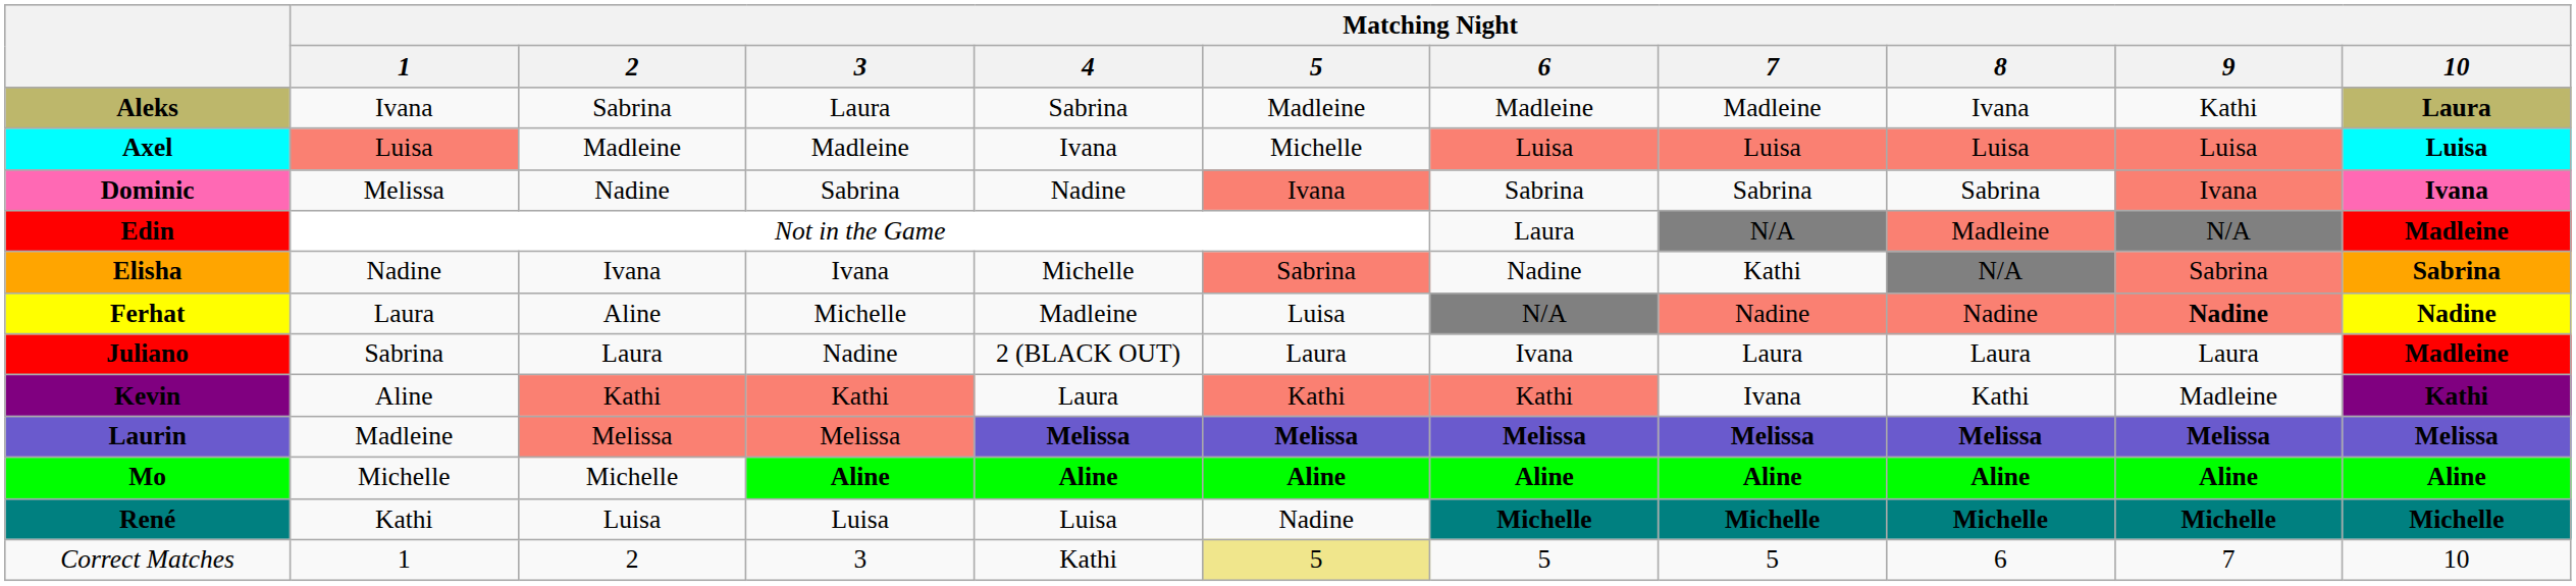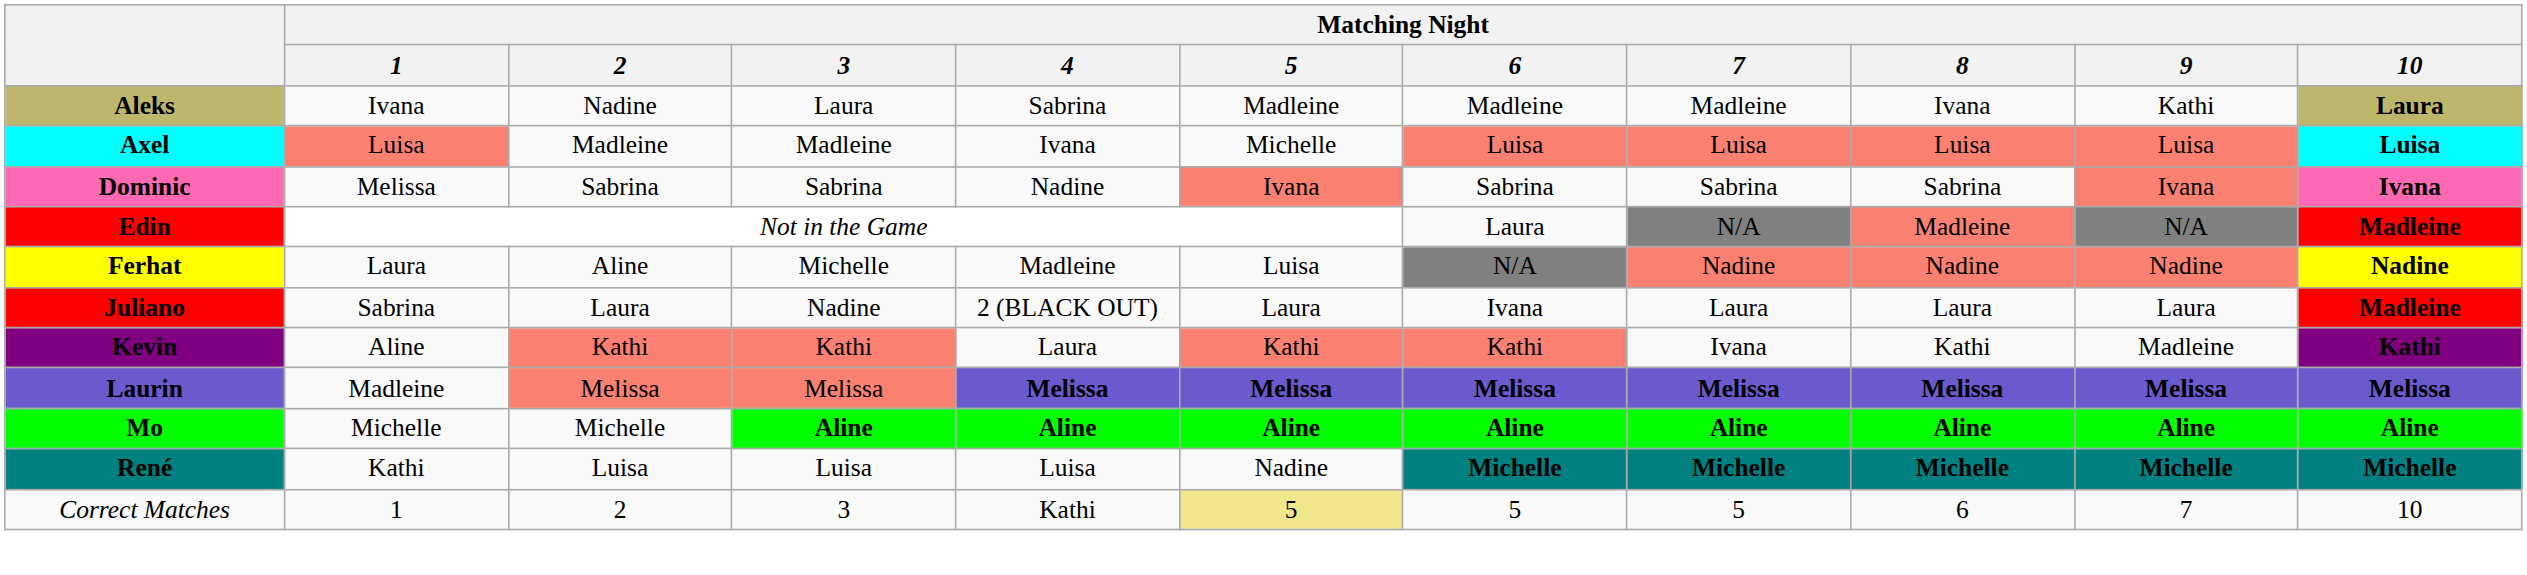Aleks | Matching Night / 2: Sabrina -> Nadine
Dominic | Matching Night / 2: Nadine -> Sabrina
- row: Elisha | Nadine | Ivana | Ivana | Michelle | Sabrina | Nadine | Kathi | N/A | Sabrina | Sabrina
Ferhat | Matching Night / 9: bold -> normal
